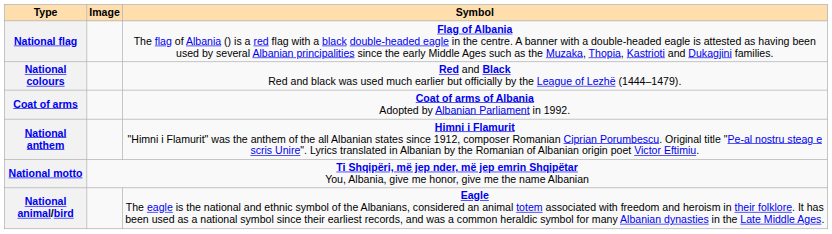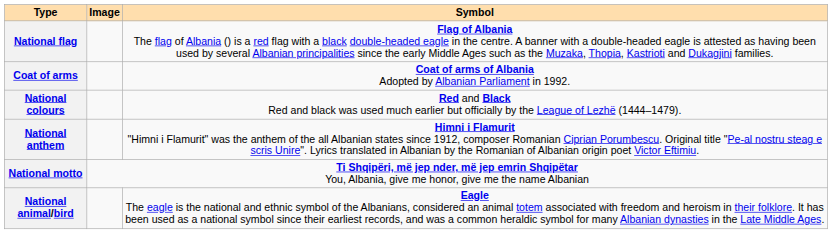rows swapped: National colours <-> Coat of arms
